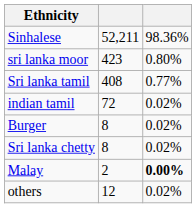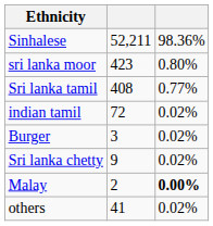Burger | column 2: 8 -> 3
Sri lanka chetty | column 2: 8 -> 9
others | column 2: 12 -> 41
